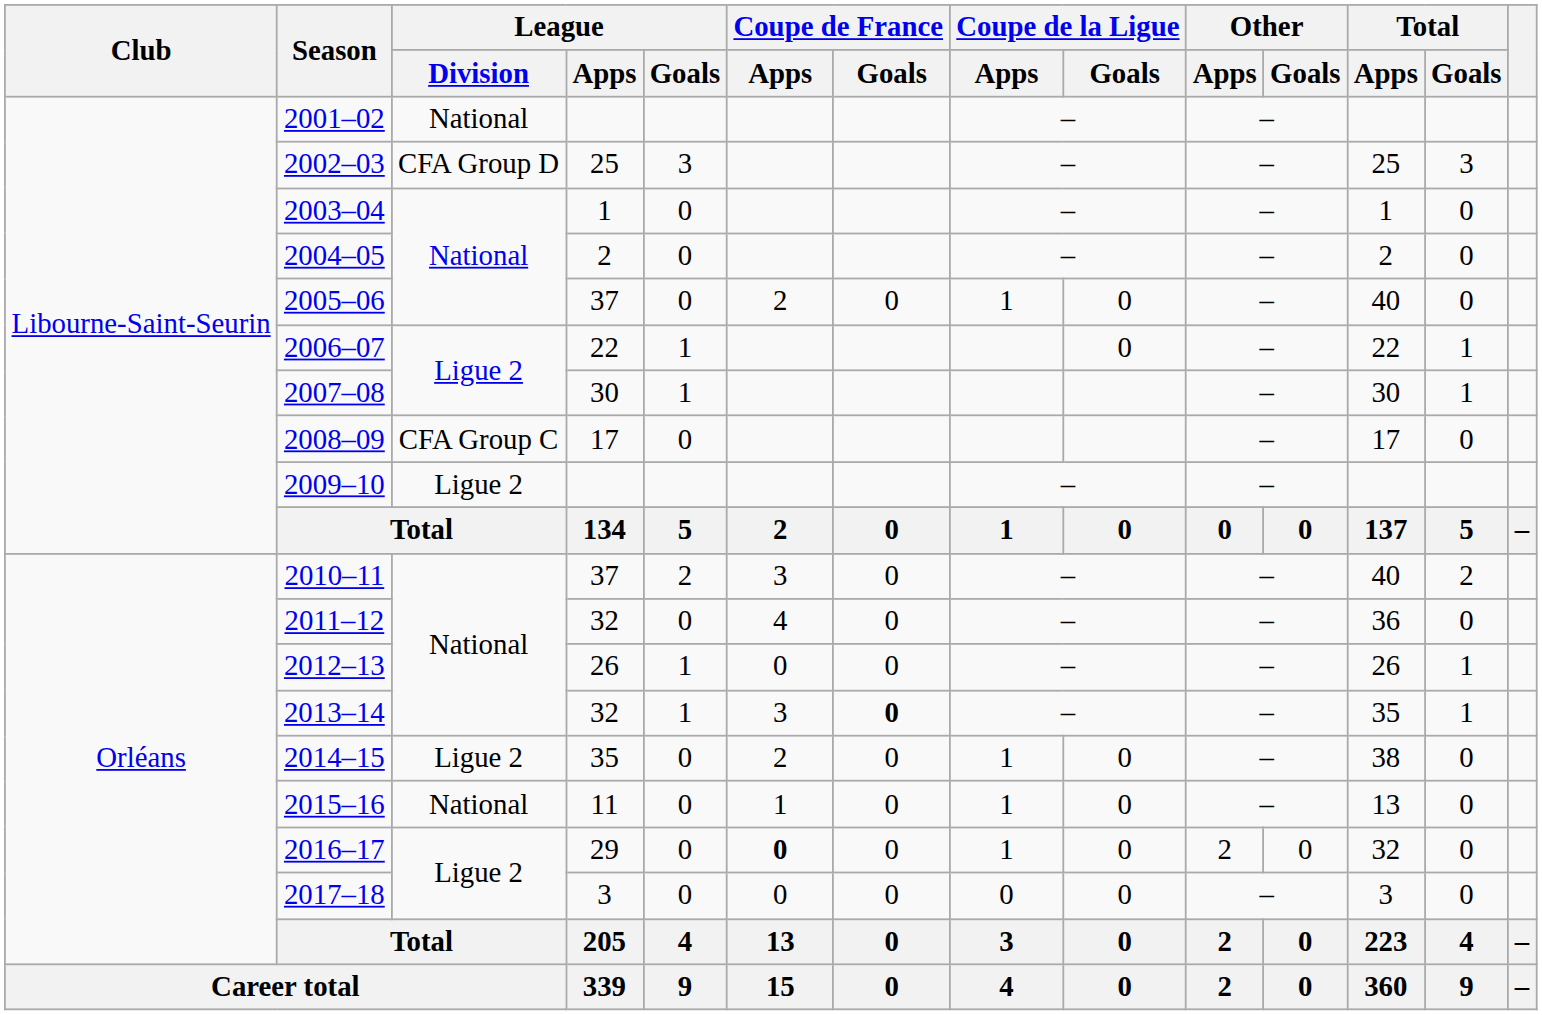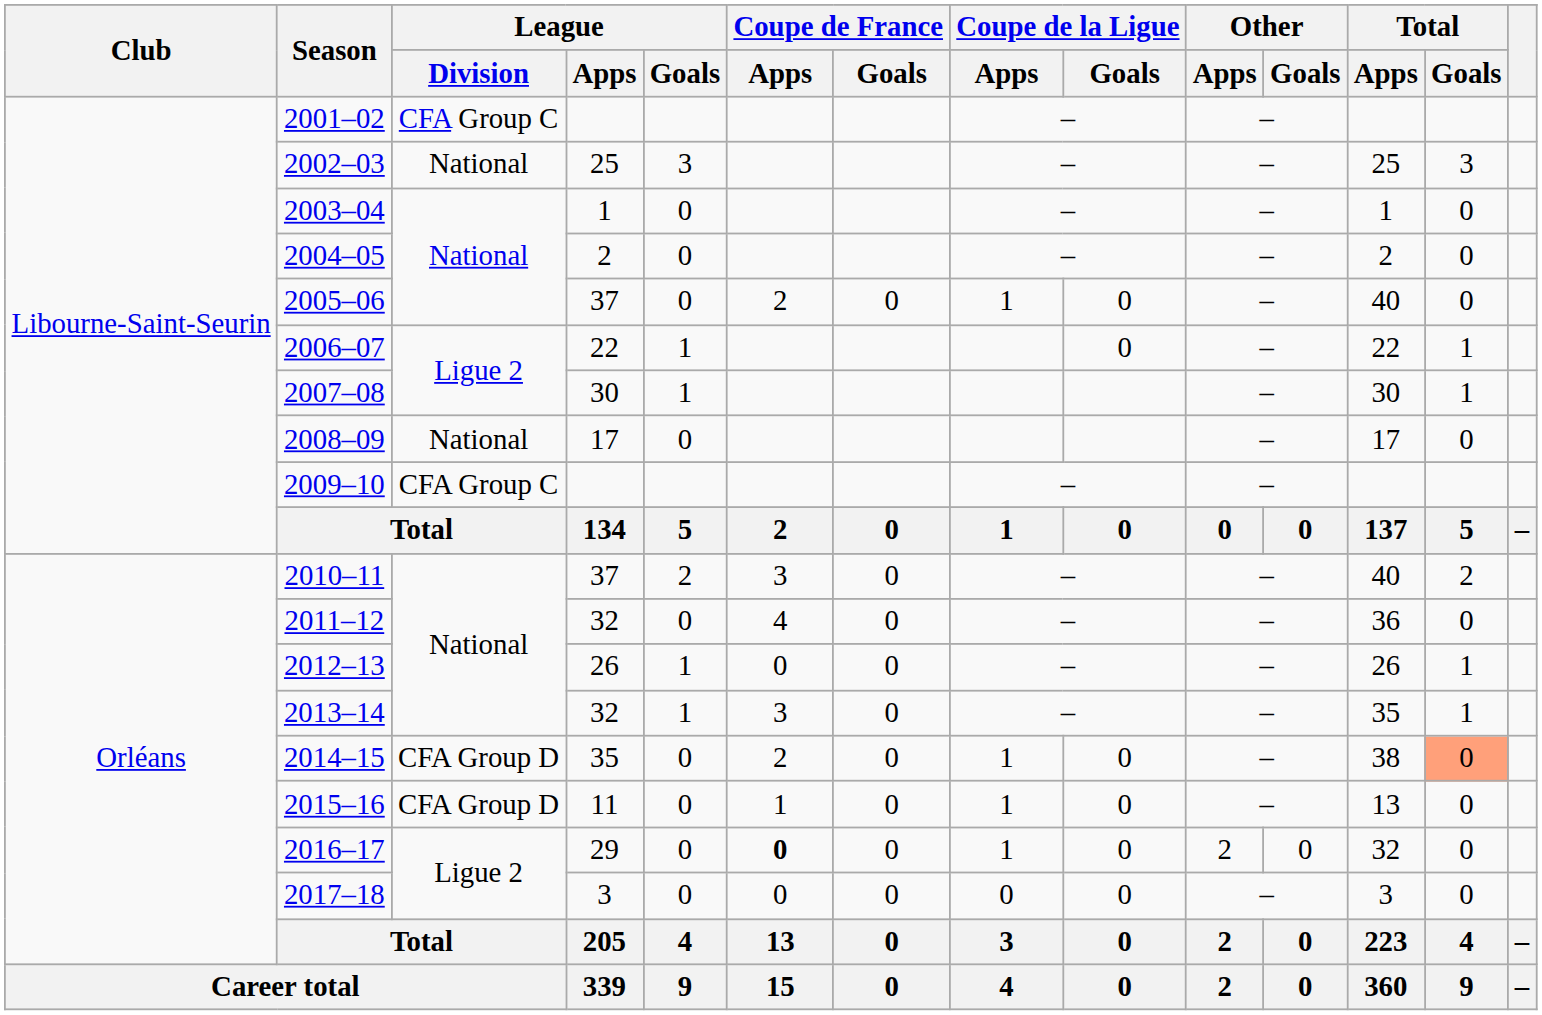2001–02 | League / Division: National -> CFA Group C
2002–03 | League / Division: CFA Group D -> National
2008–09 | League / Division: CFA Group C -> National
2009–10 | League / Division: Ligue 2 -> CFA Group C
2013–14 | Coupe de France / Goals: bold -> normal
2014–15 | League / Division: Ligue 2 -> CFA Group D
2014–15 | Total / Goals: no background -> lightsalmon background
2015–16 | League / Division: National -> CFA Group D
